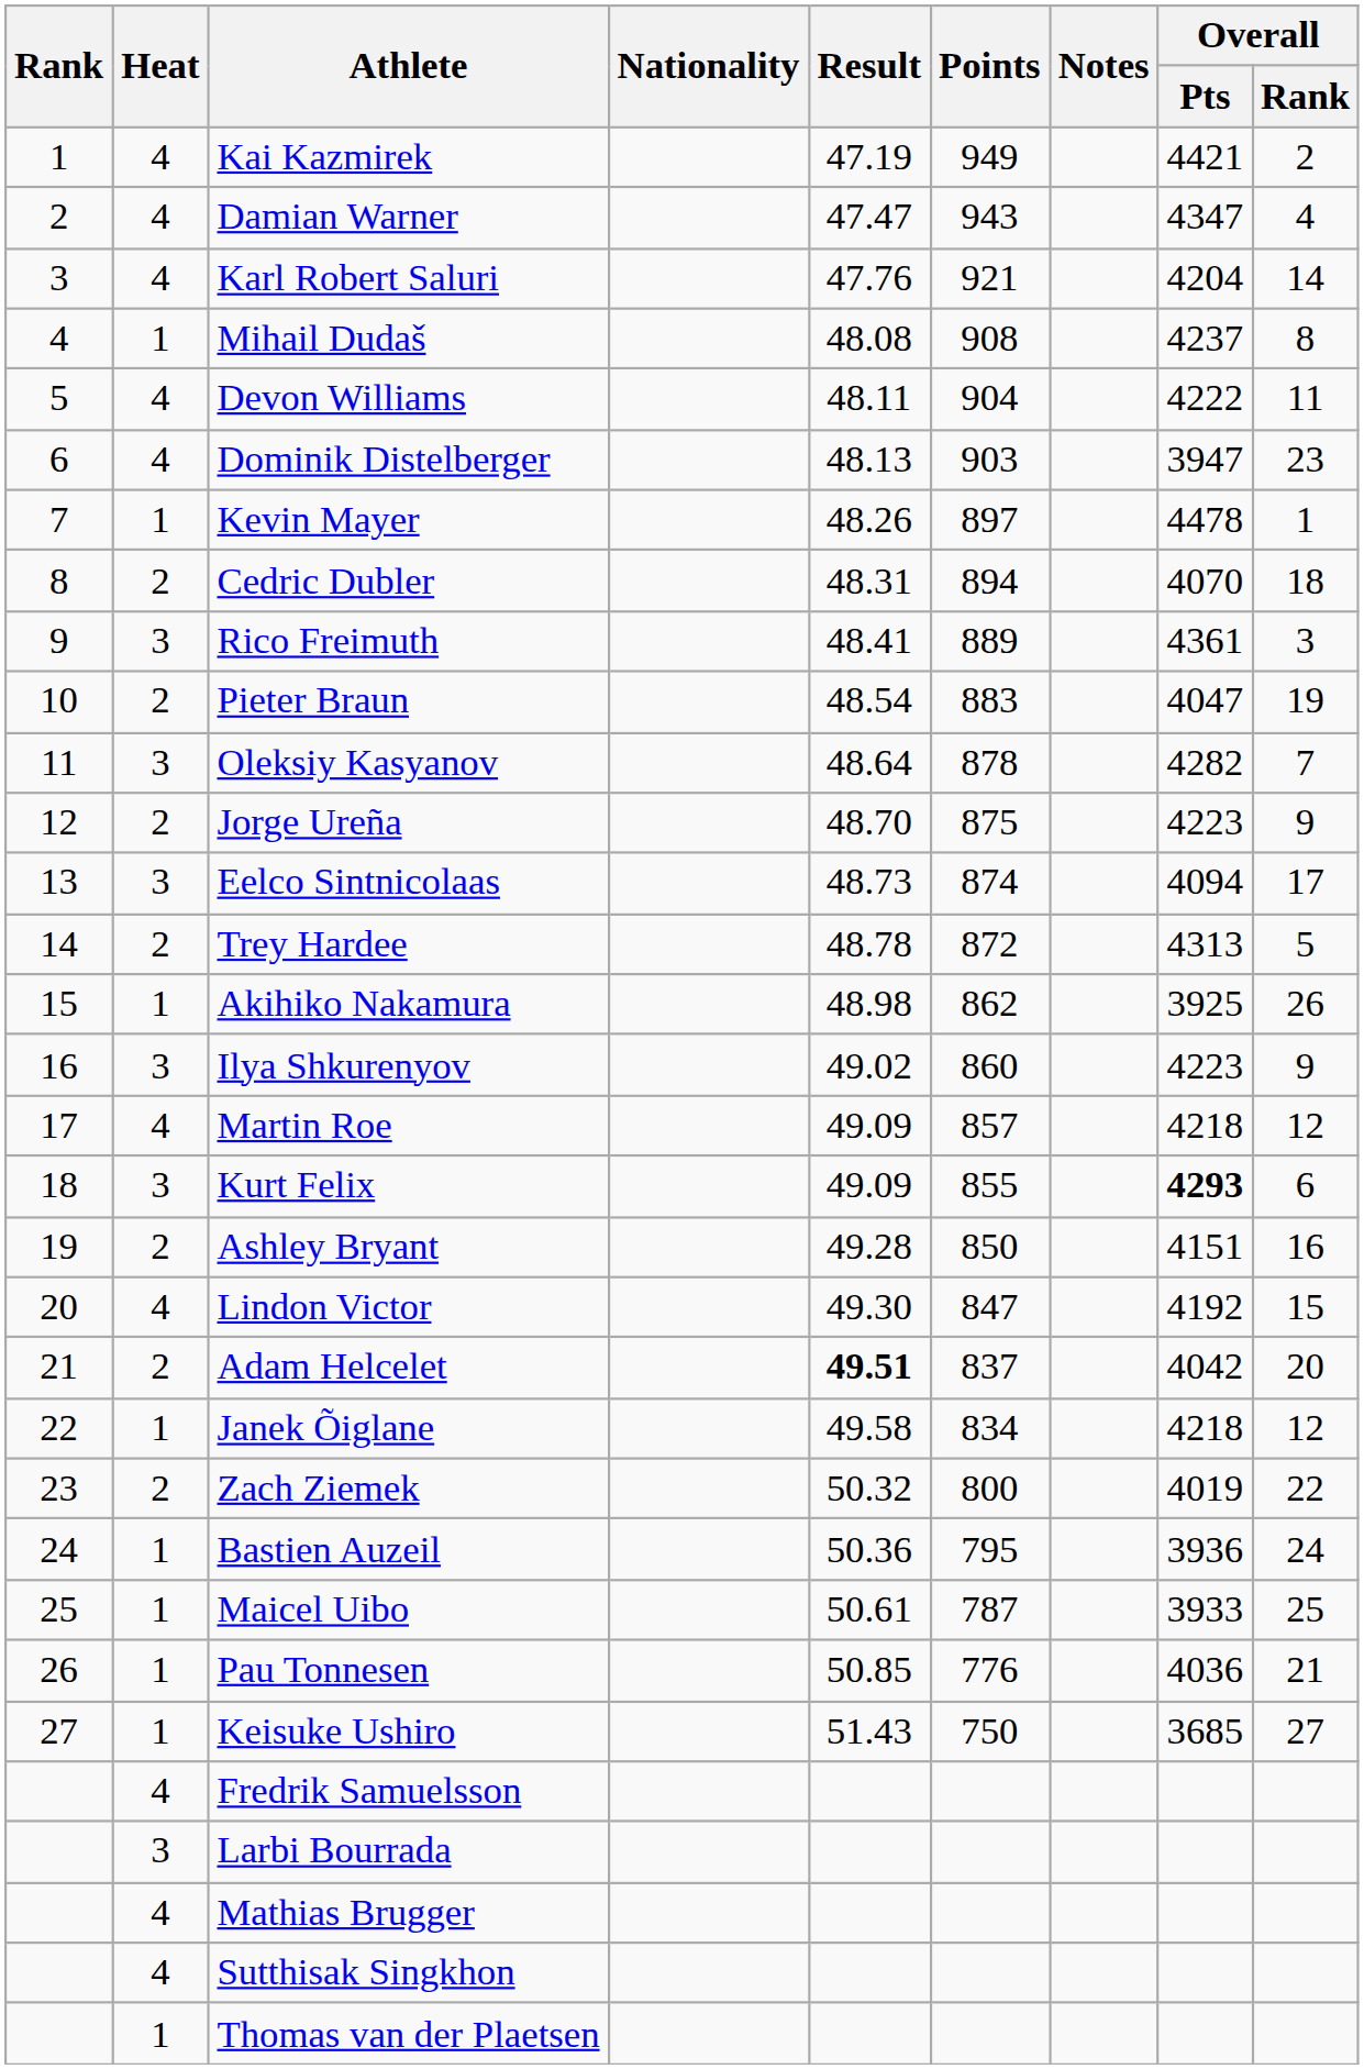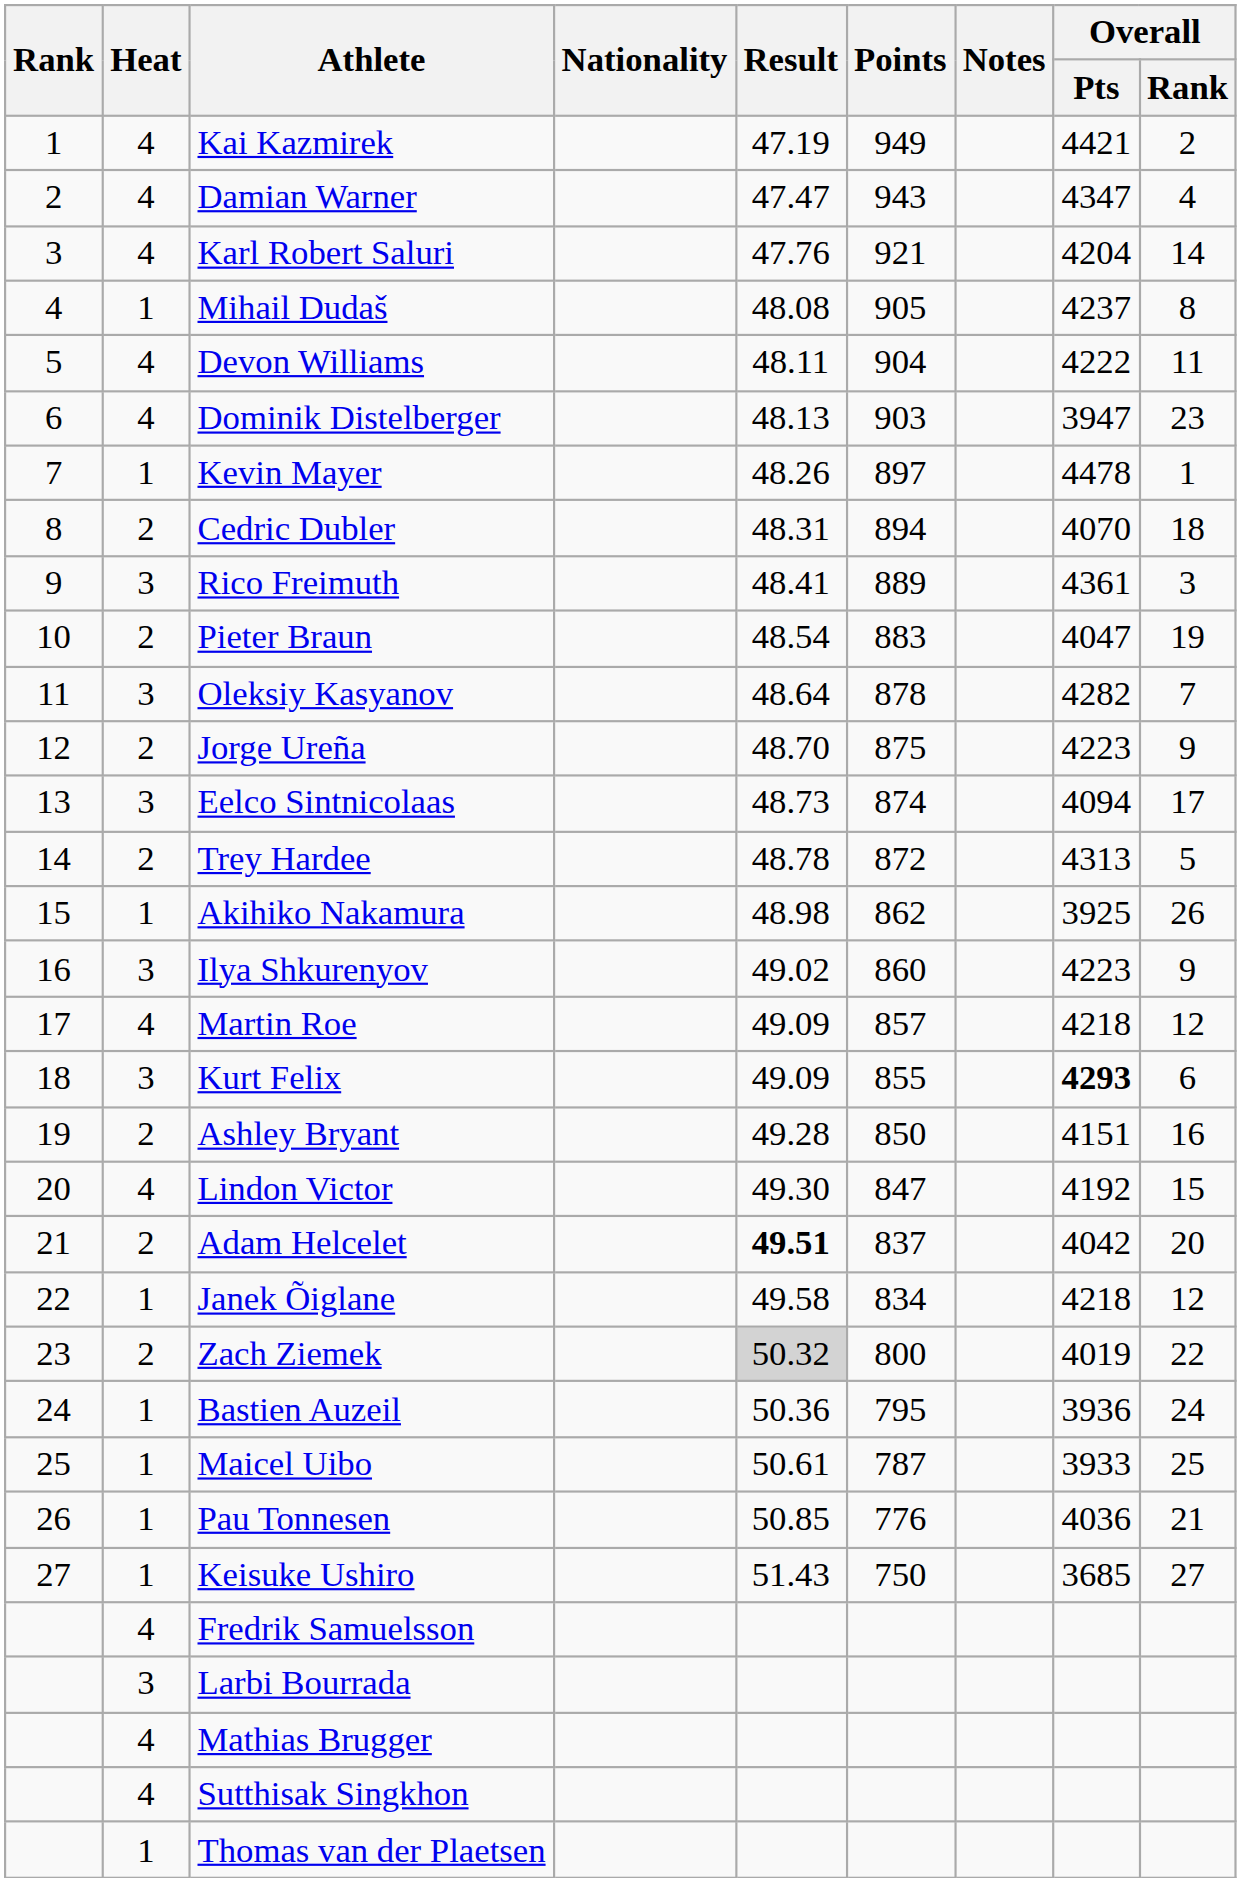Mihail Dudaš | Points: 908 -> 905
Zach Ziemek | Result: no background -> lightgrey background
